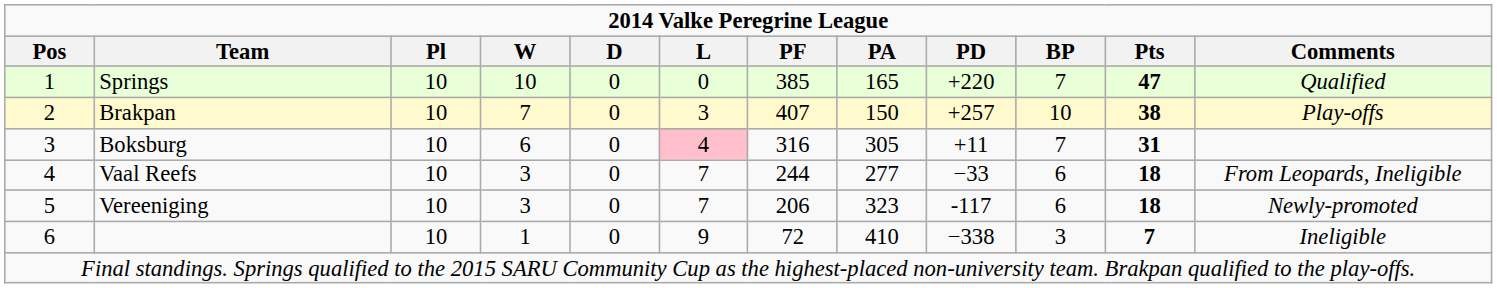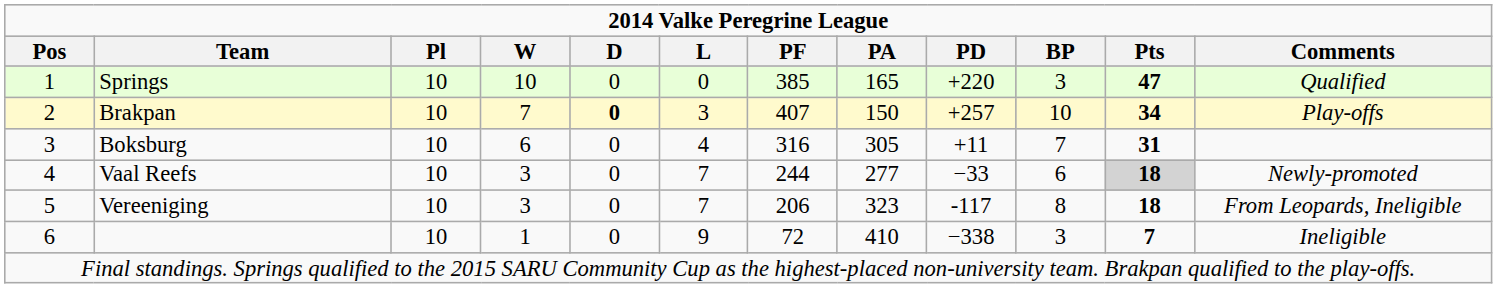Springs | BP: 7 -> 3
Brakpan | D: normal -> bold
Brakpan | Pts: 38 -> 34
Boksburg | L: pink background -> no background
Vaal Reefs | Pts: no background -> lightgrey background
Vaal Reefs | Comments: From Leopards, Ineligible -> Newly-promoted
Vereeniging | BP: 6 -> 8
Vereeniging | Comments: Newly-promoted -> From Leopards, Ineligible
